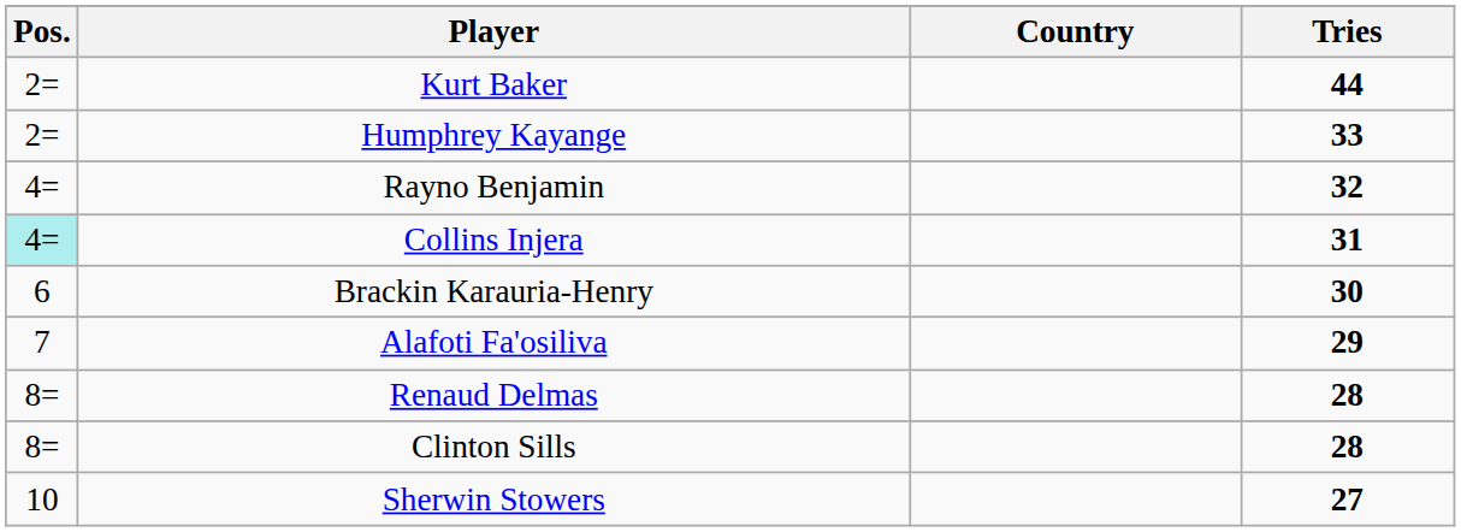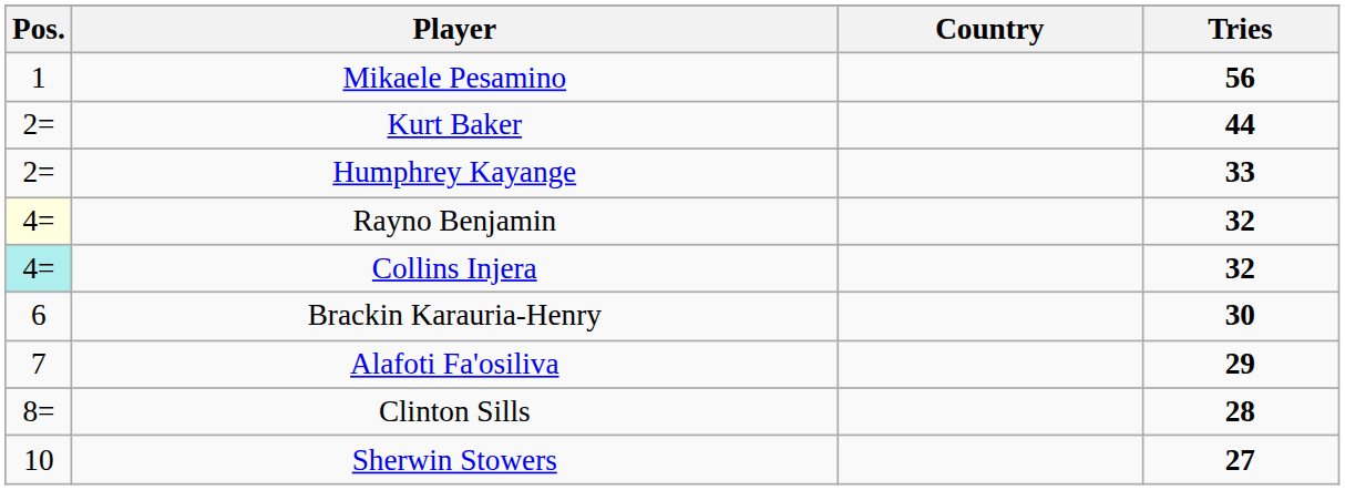+ row: 1 | Mikaele Pesamino | 56
Rayno Benjamin | Pos.: no background -> lightyellow background
Collins Injera | Tries: 31 -> 32
- row: 8= | Renaud Delmas | 28
